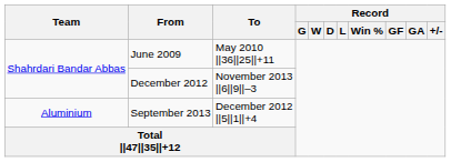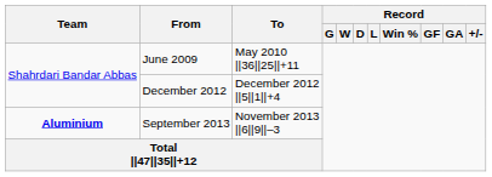December 2012 | To: November 2013 ||6||9||–3 -> December 2012 ||5||1||+4
September 2013 | Team: normal -> bold
September 2013 | To: December 2012 ||5||1||+4 -> November 2013 ||6||9||–3
